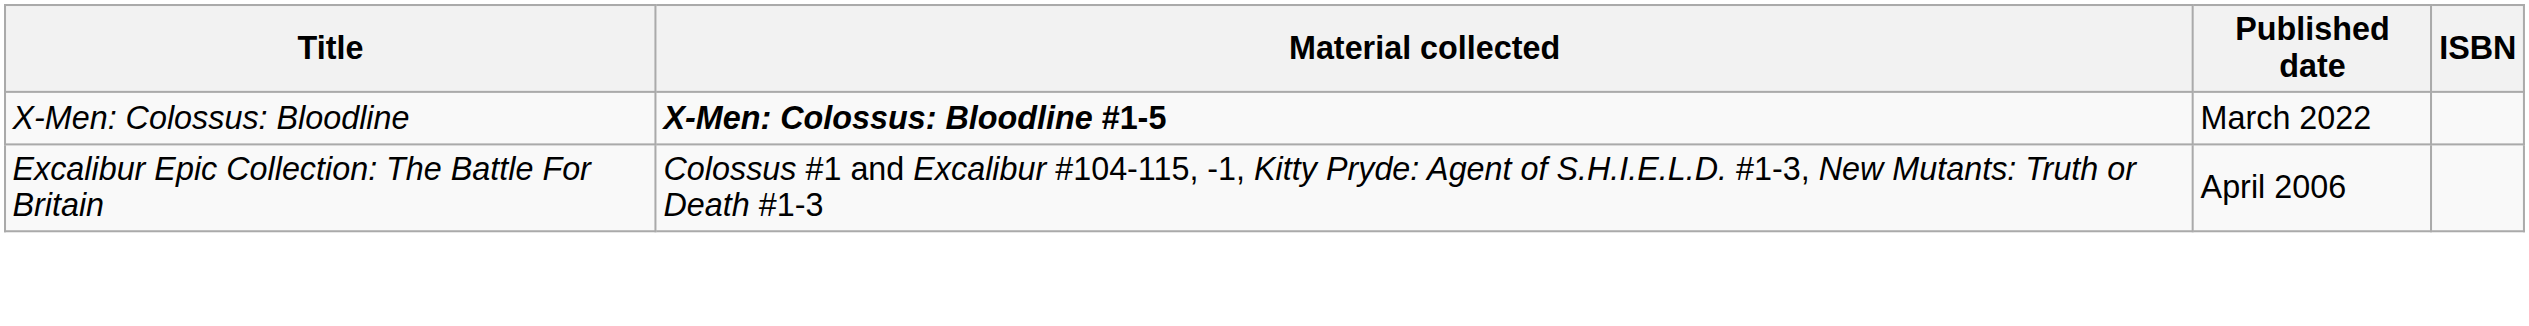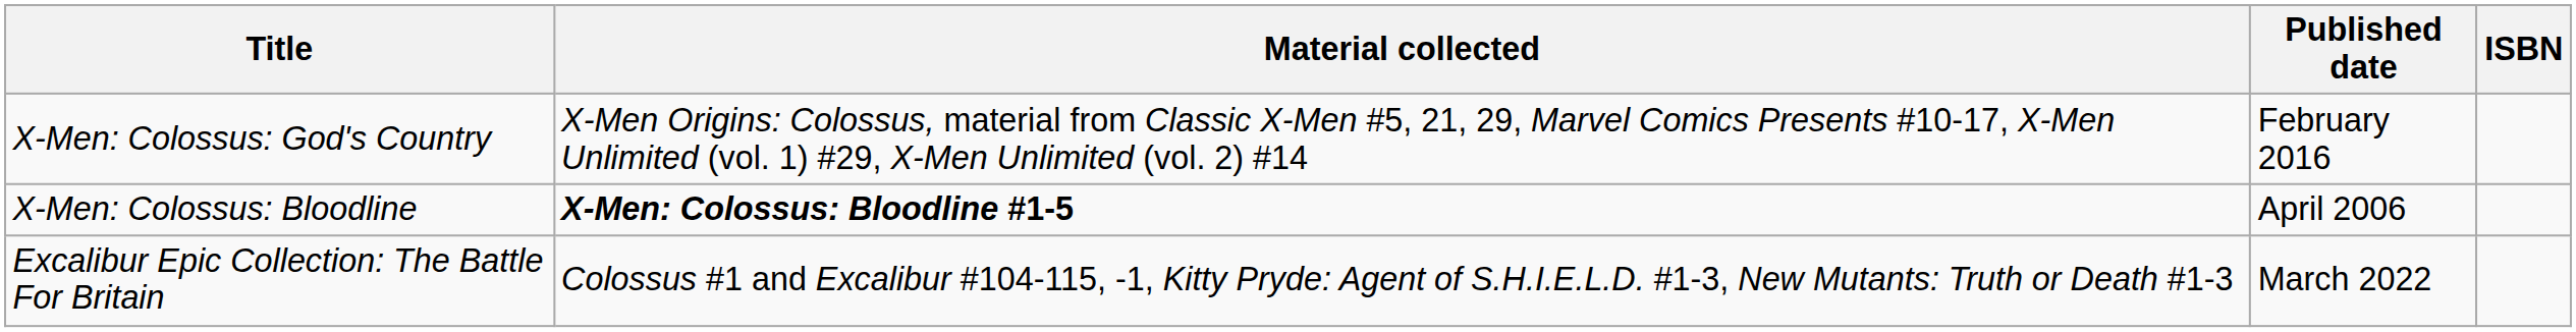+ row: X-Men: Colossus: God's Country | X-Men Origins: Colossus, material from Classic X-Men #5, 21, 29, Marvel Comics Presents #10-17, X-Men Unlimited (vol. 1) #29, X-Men Unlimited (vol. 2) #14 | February 2016
X-Men: Colossus: Bloodline | Published date: March 2022 -> April 2006
Excalibur Epic Collection: The Battle For Britain | Published date: April 2006 -> March 2022
